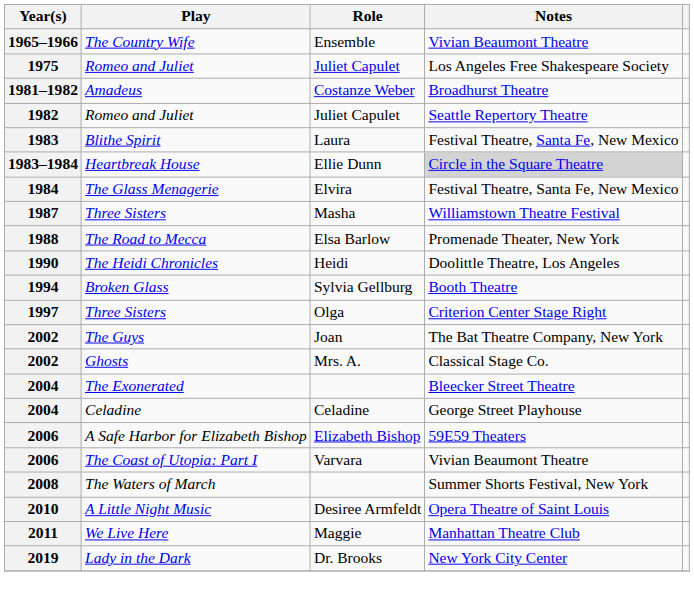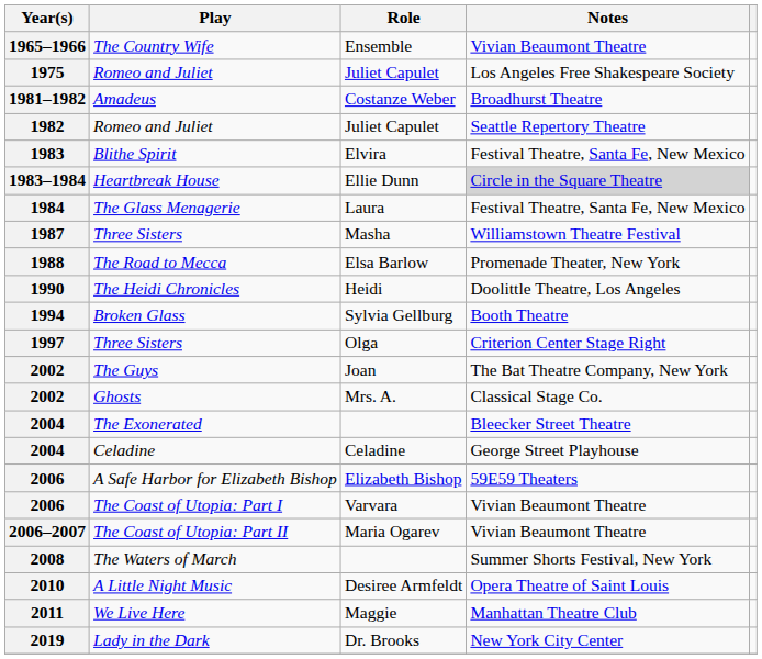Blithe Spirit | Role: Laura -> Elvira
The Glass Menagerie | Role: Elvira -> Laura
+ row: 2006–2007 | The Coast of Utopia: Part II | Maria Ogarev | Vivian Beaumont Theatre
